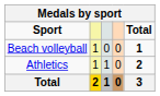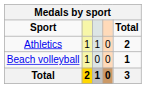rows swapped: Athletics <-> Beach volleyball
